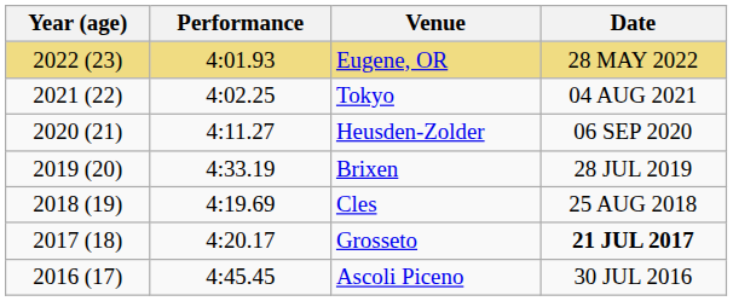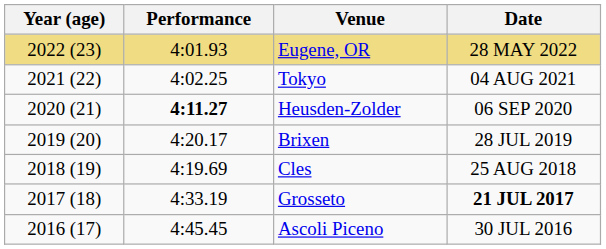Heusden-Zolder | Performance: normal -> bold
Brixen | Performance: 4:33.19 -> 4:20.17
Grosseto | Performance: 4:20.17 -> 4:33.19
